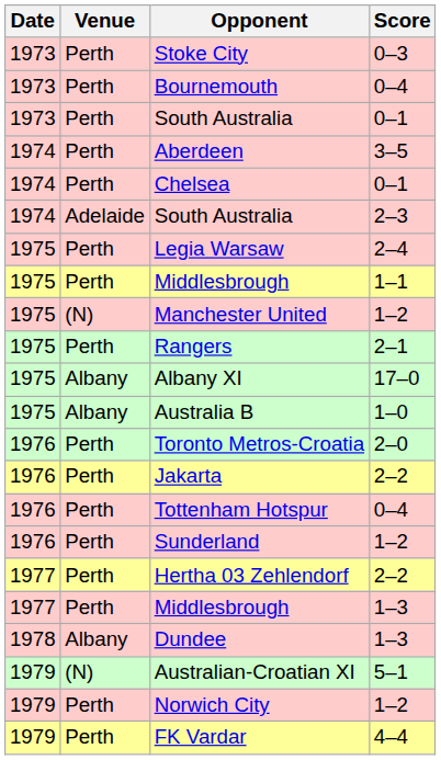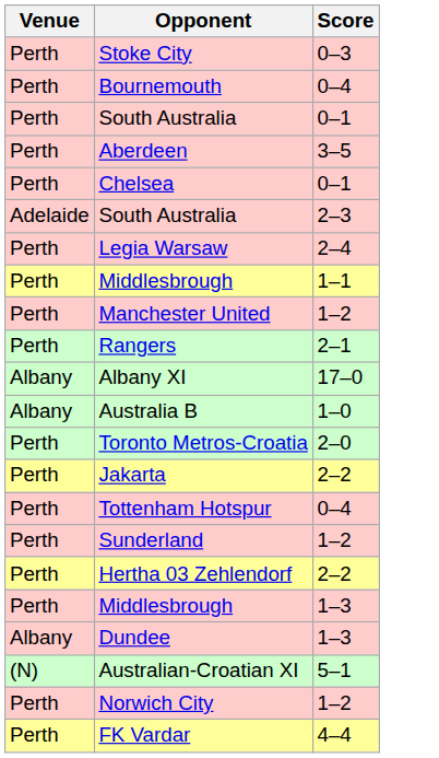- column: Date | 1973 | 1973 | 1973 | 1974 | 1974 | 1974 | 1975 | 1975 | 1975 | 1975 | 1975 | 1975 | 1976 | 1976 | 1976 | 1976 | 1977 | 1977 | 1978 | 1979 | 1979 | 1979
Manchester United | Venue: (N) -> Perth
